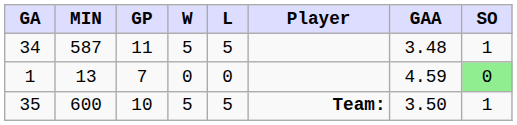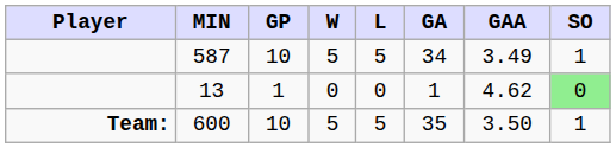columns swapped: Player <-> GA
587 | GP: 11 -> 10
587 | GAA: 3.48 -> 3.49
13 | GP: 7 -> 1
13 | GAA: 4.59 -> 4.62
